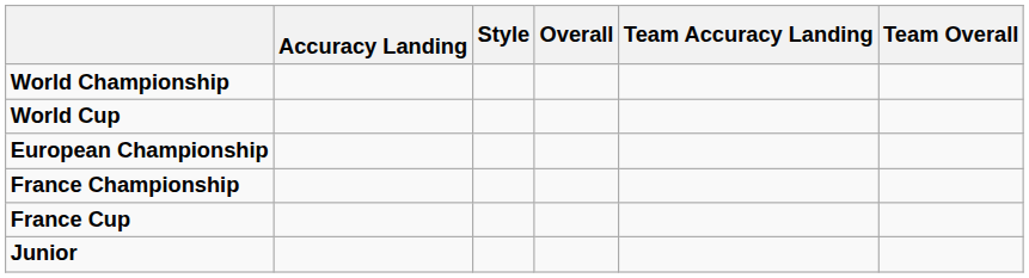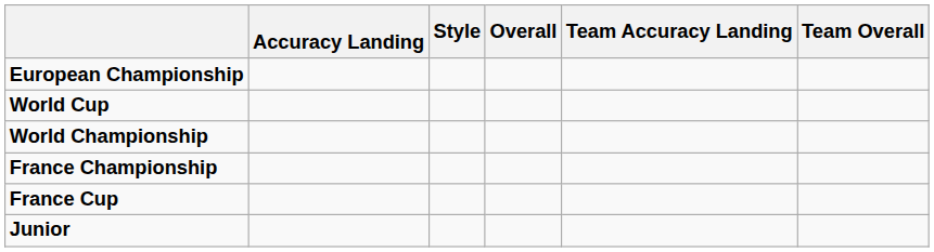rows swapped: World Championship <-> European Championship
